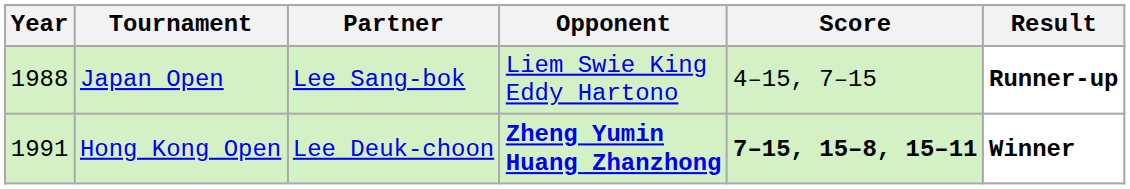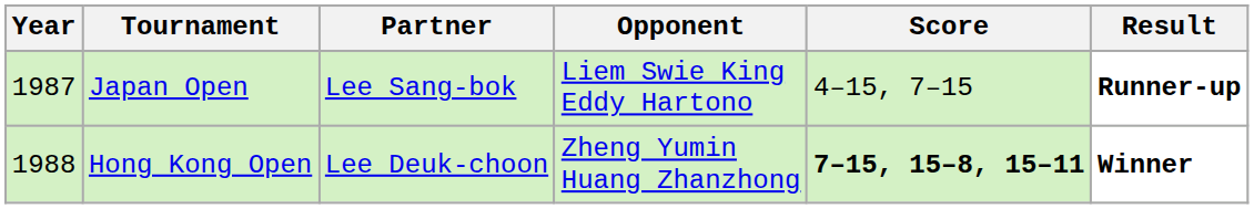Japan Open | Year: 1988 -> 1987
Hong Kong Open | Year: 1991 -> 1988
Hong Kong Open | Opponent: bold -> normal
